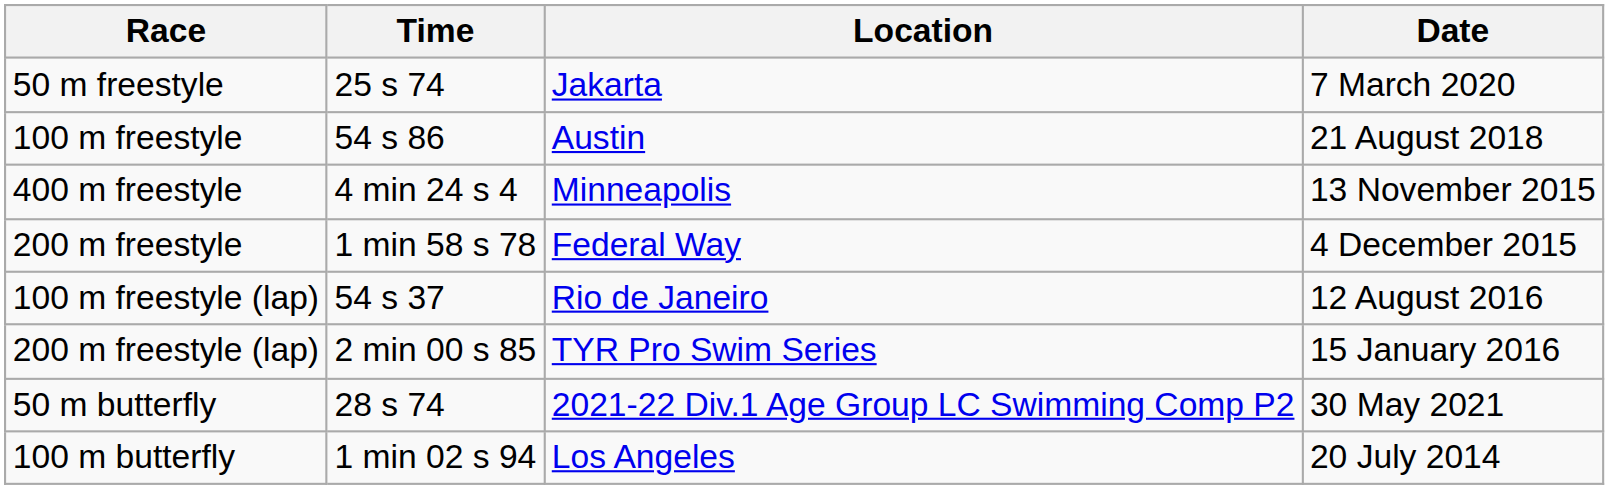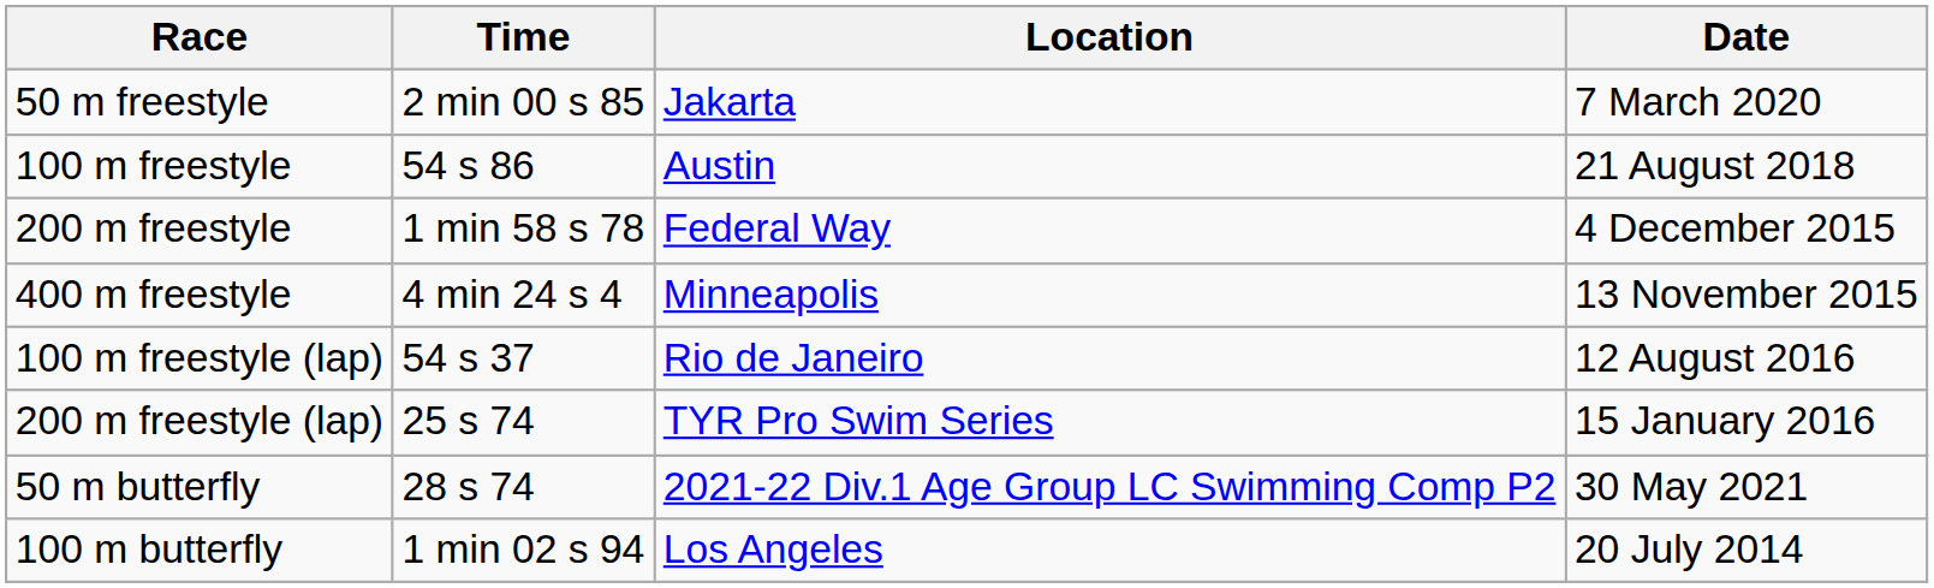50 m freestyle | Time: 25 s 74 -> 2 min 00 s 85
rows swapped: 200 m freestyle <-> 400 m freestyle
200 m freestyle (lap) | Time: 2 min 00 s 85 -> 25 s 74
